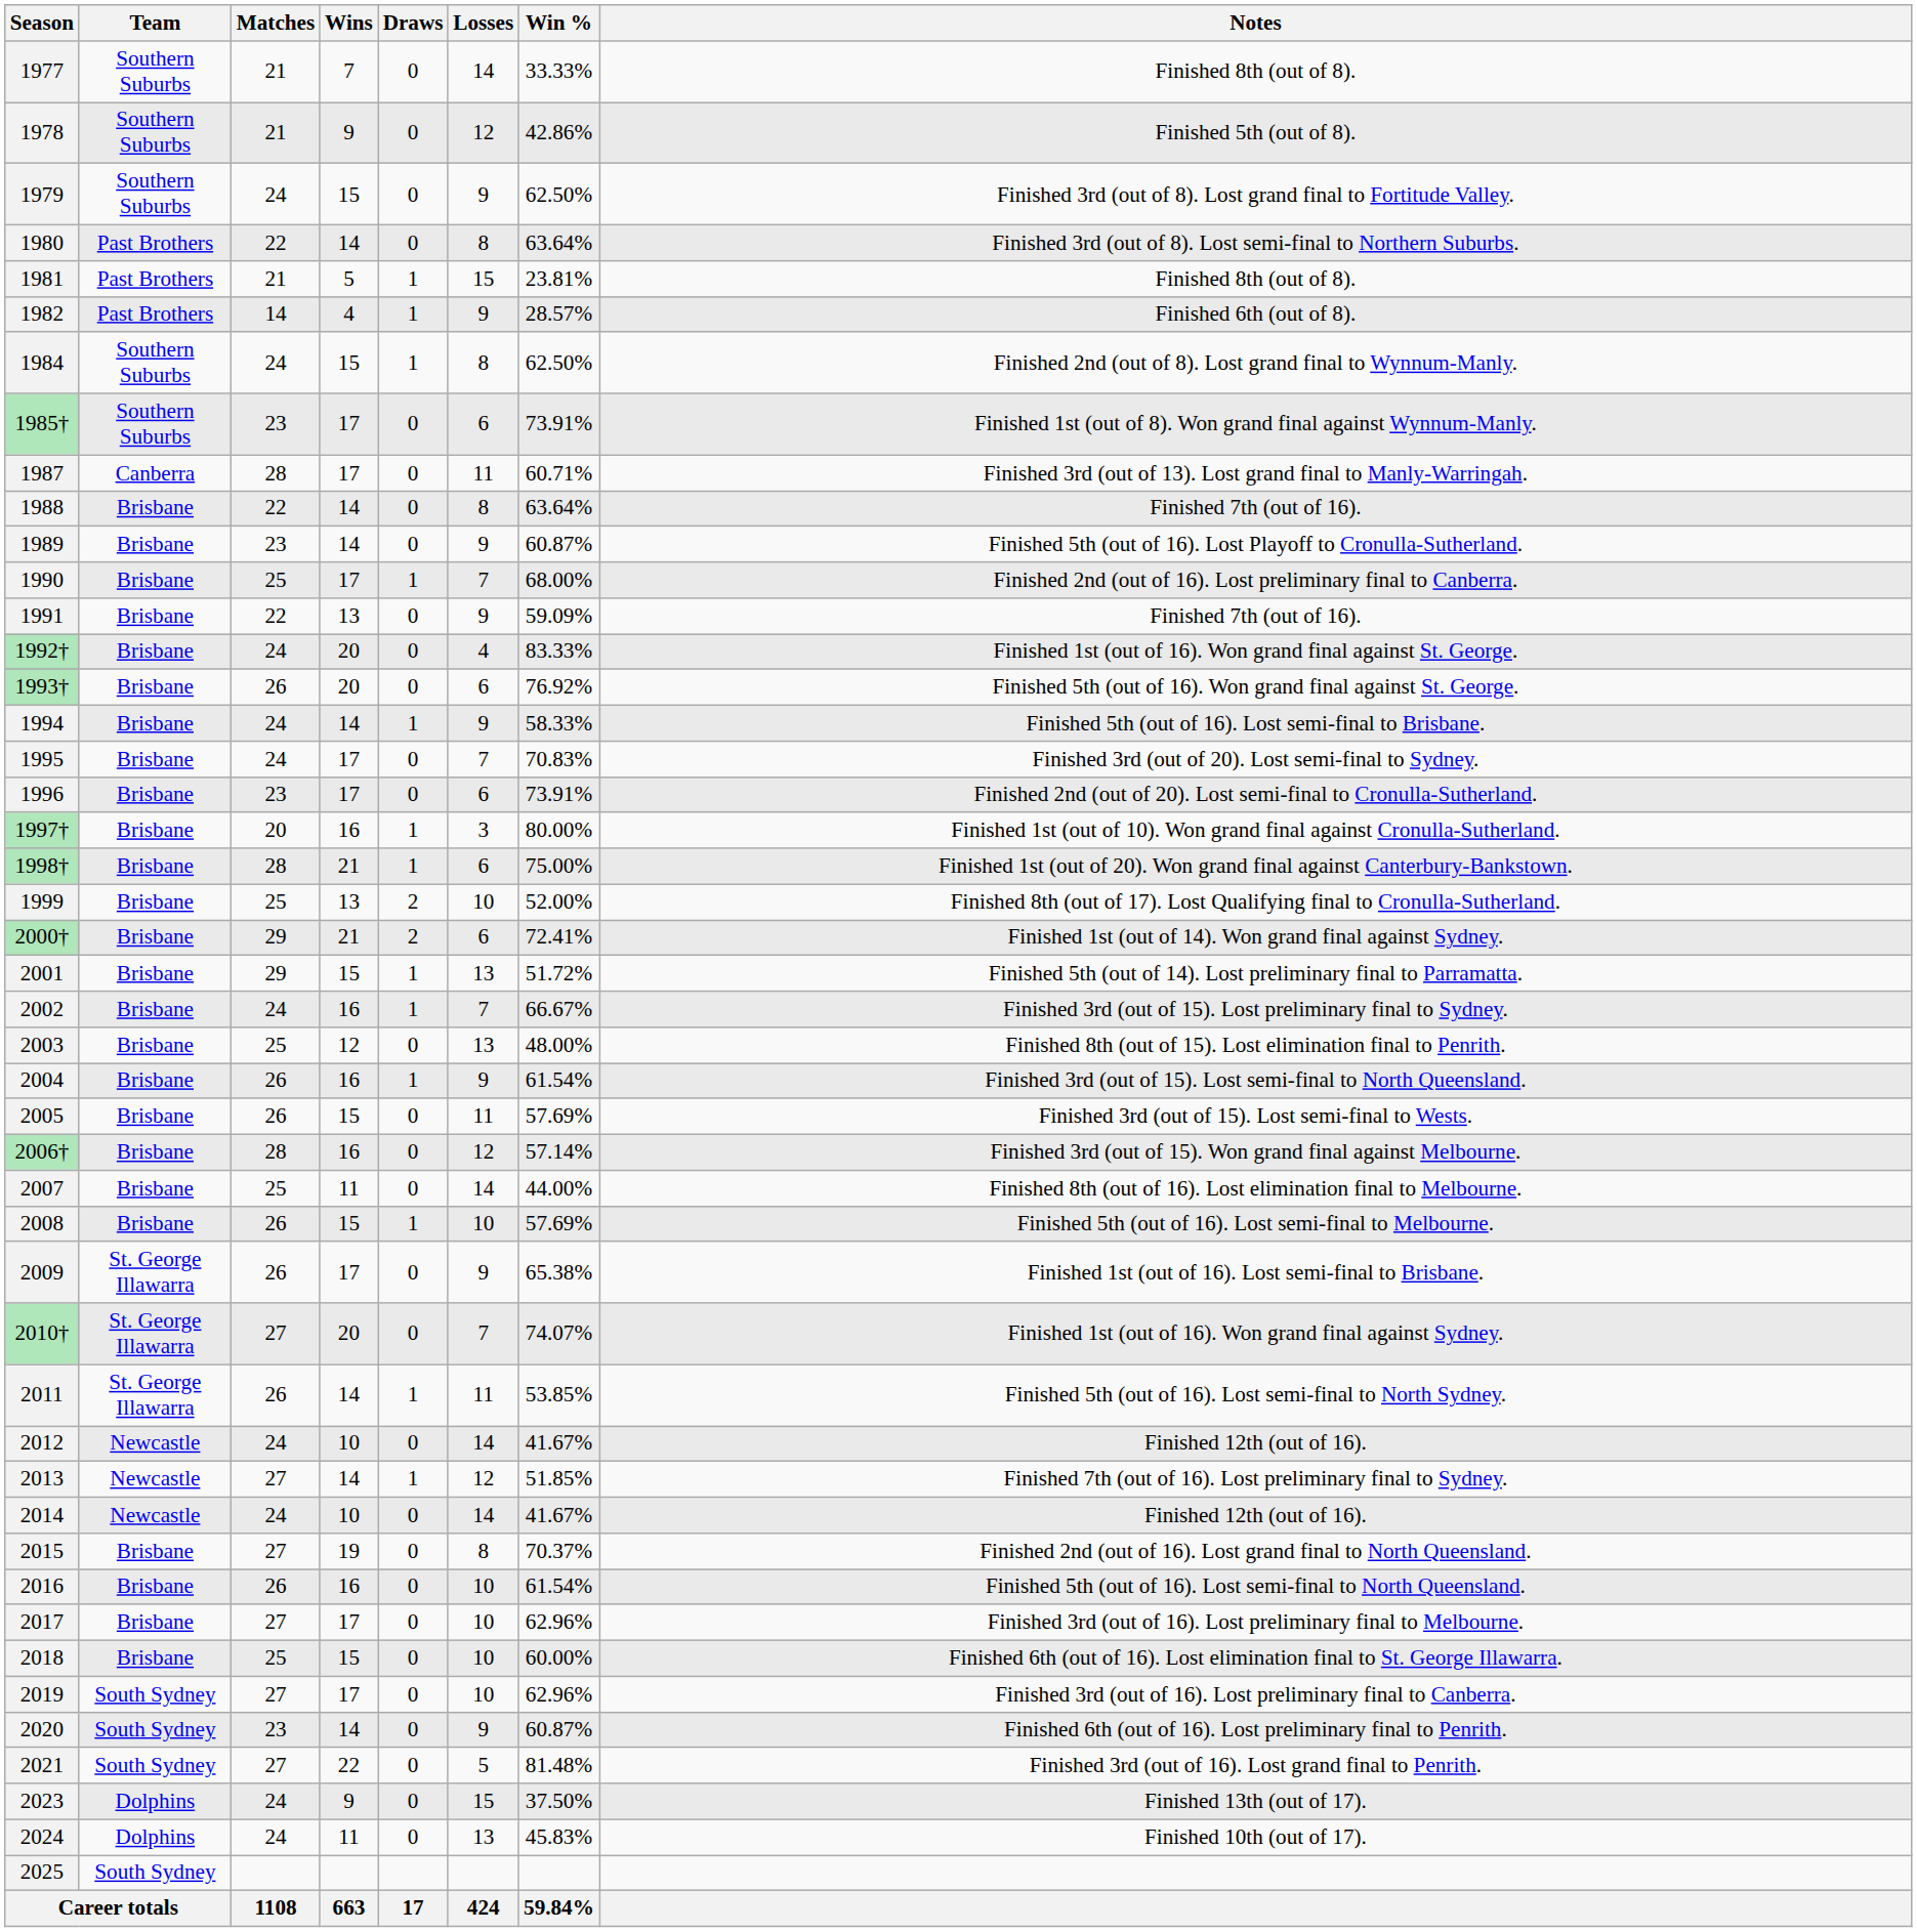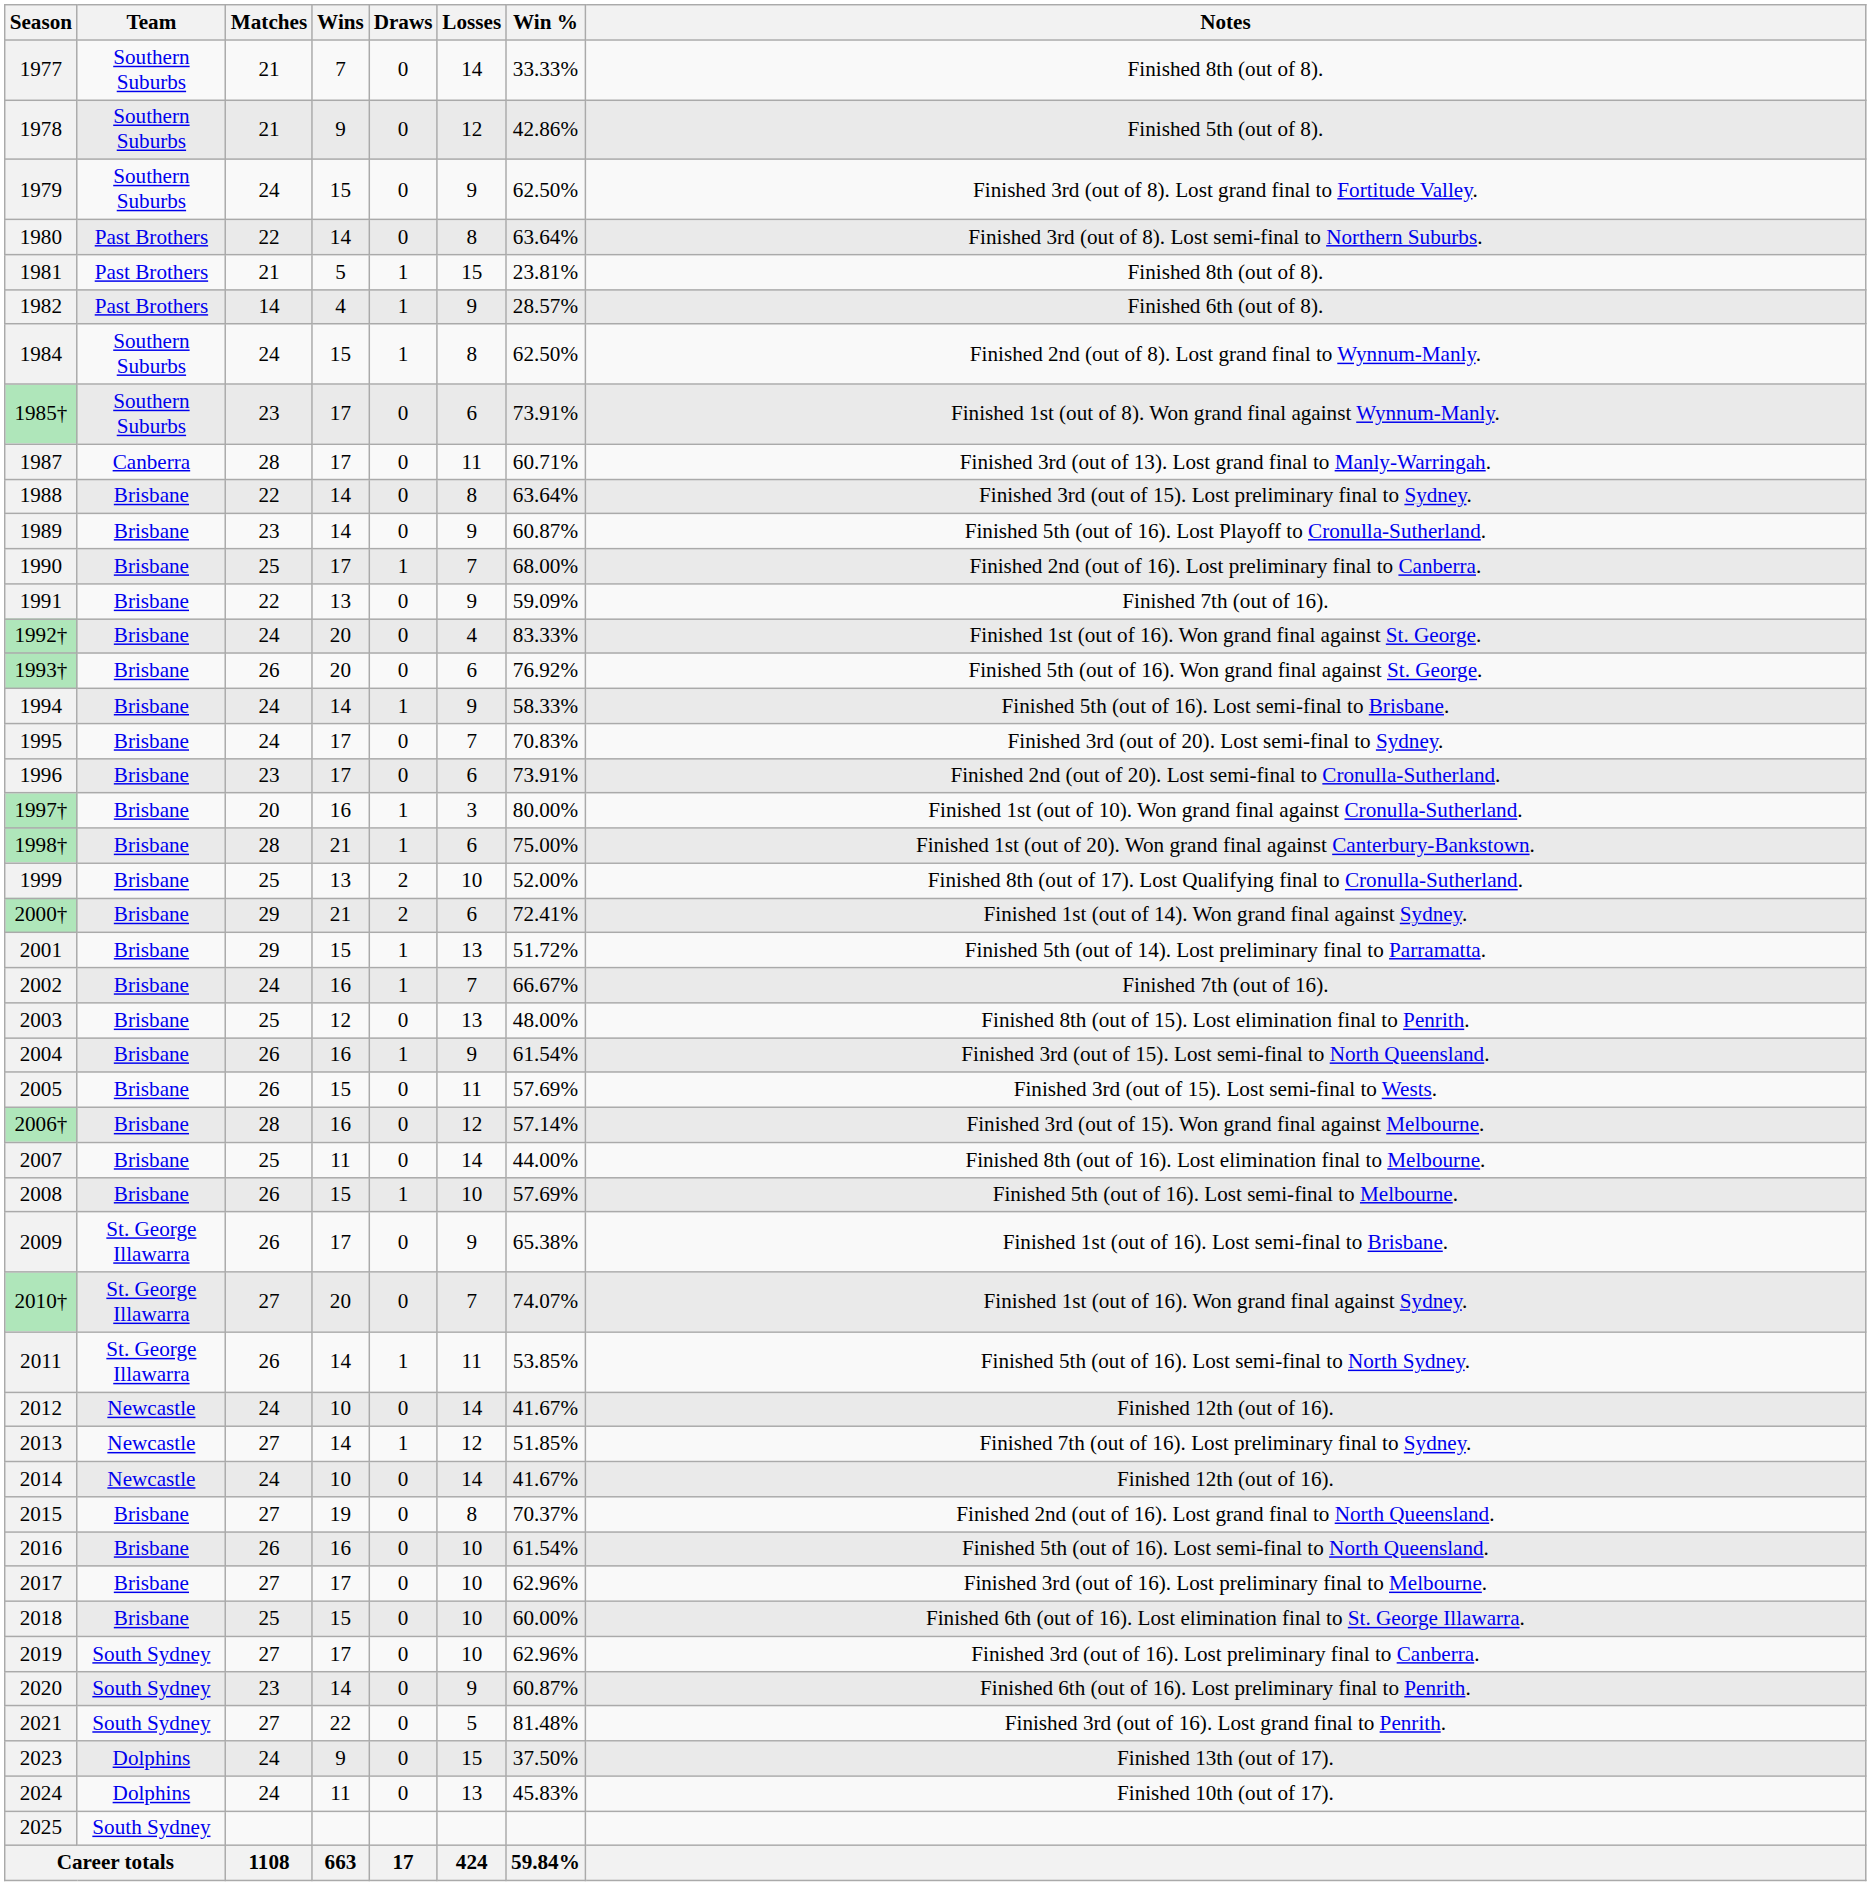1988 | Notes: Finished 7th (out of 16). -> Finished 3rd (out of 15). Lost preliminary final to Sydney.
2002 | Notes: Finished 3rd (out of 15). Lost preliminary final to Sydney. -> Finished 7th (out of 16).
